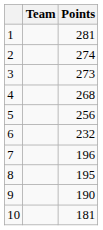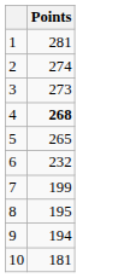- column: Team
4 | Points: normal -> bold
5 | Points: 256 -> 265
7 | Points: 196 -> 199
9 | Points: 190 -> 194
